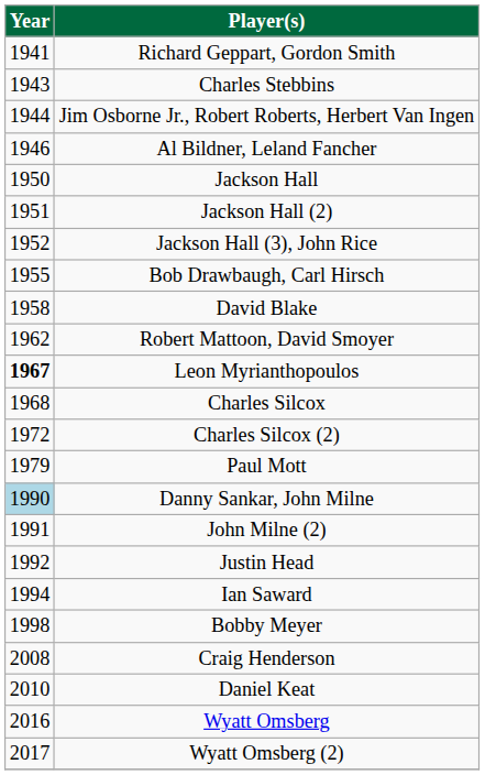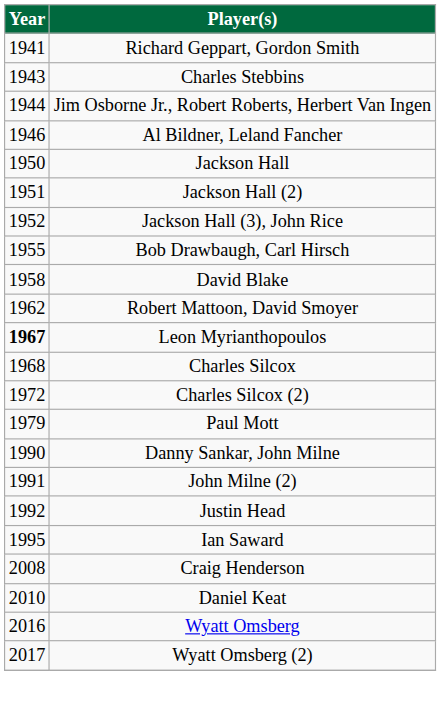Danny Sankar, John Milne | Year: lightblue background -> no background
Ian Saward | Year: 1994 -> 1995
- row: 1998 | Bobby Meyer
